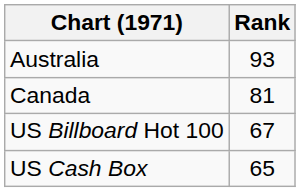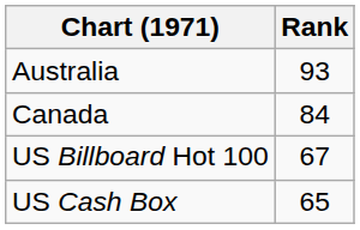Canada | Rank: 81 -> 84
